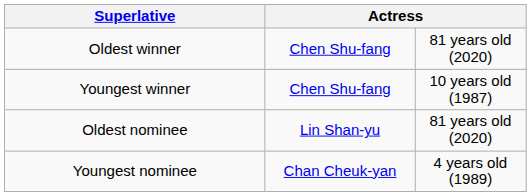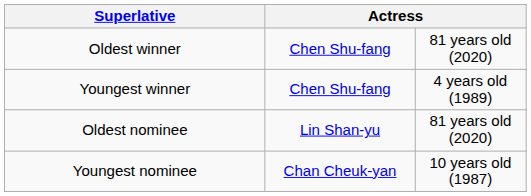Youngest winner | column 3: 10 years old (1987) -> 4 years old (1989)
Youngest nominee | column 3: 4 years old (1989) -> 10 years old (1987)
